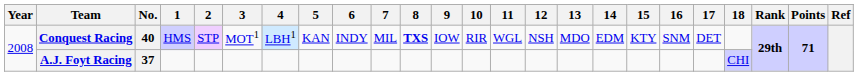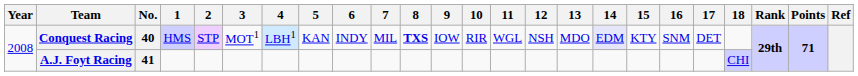Conquest Racing | 14: no background -> lavender background
A.J. Foyt Racing | No.: 37 -> 41
